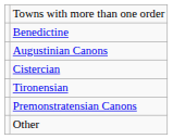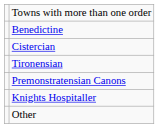- row: Augustinian Canons
+ row: Knights Hospitaller
